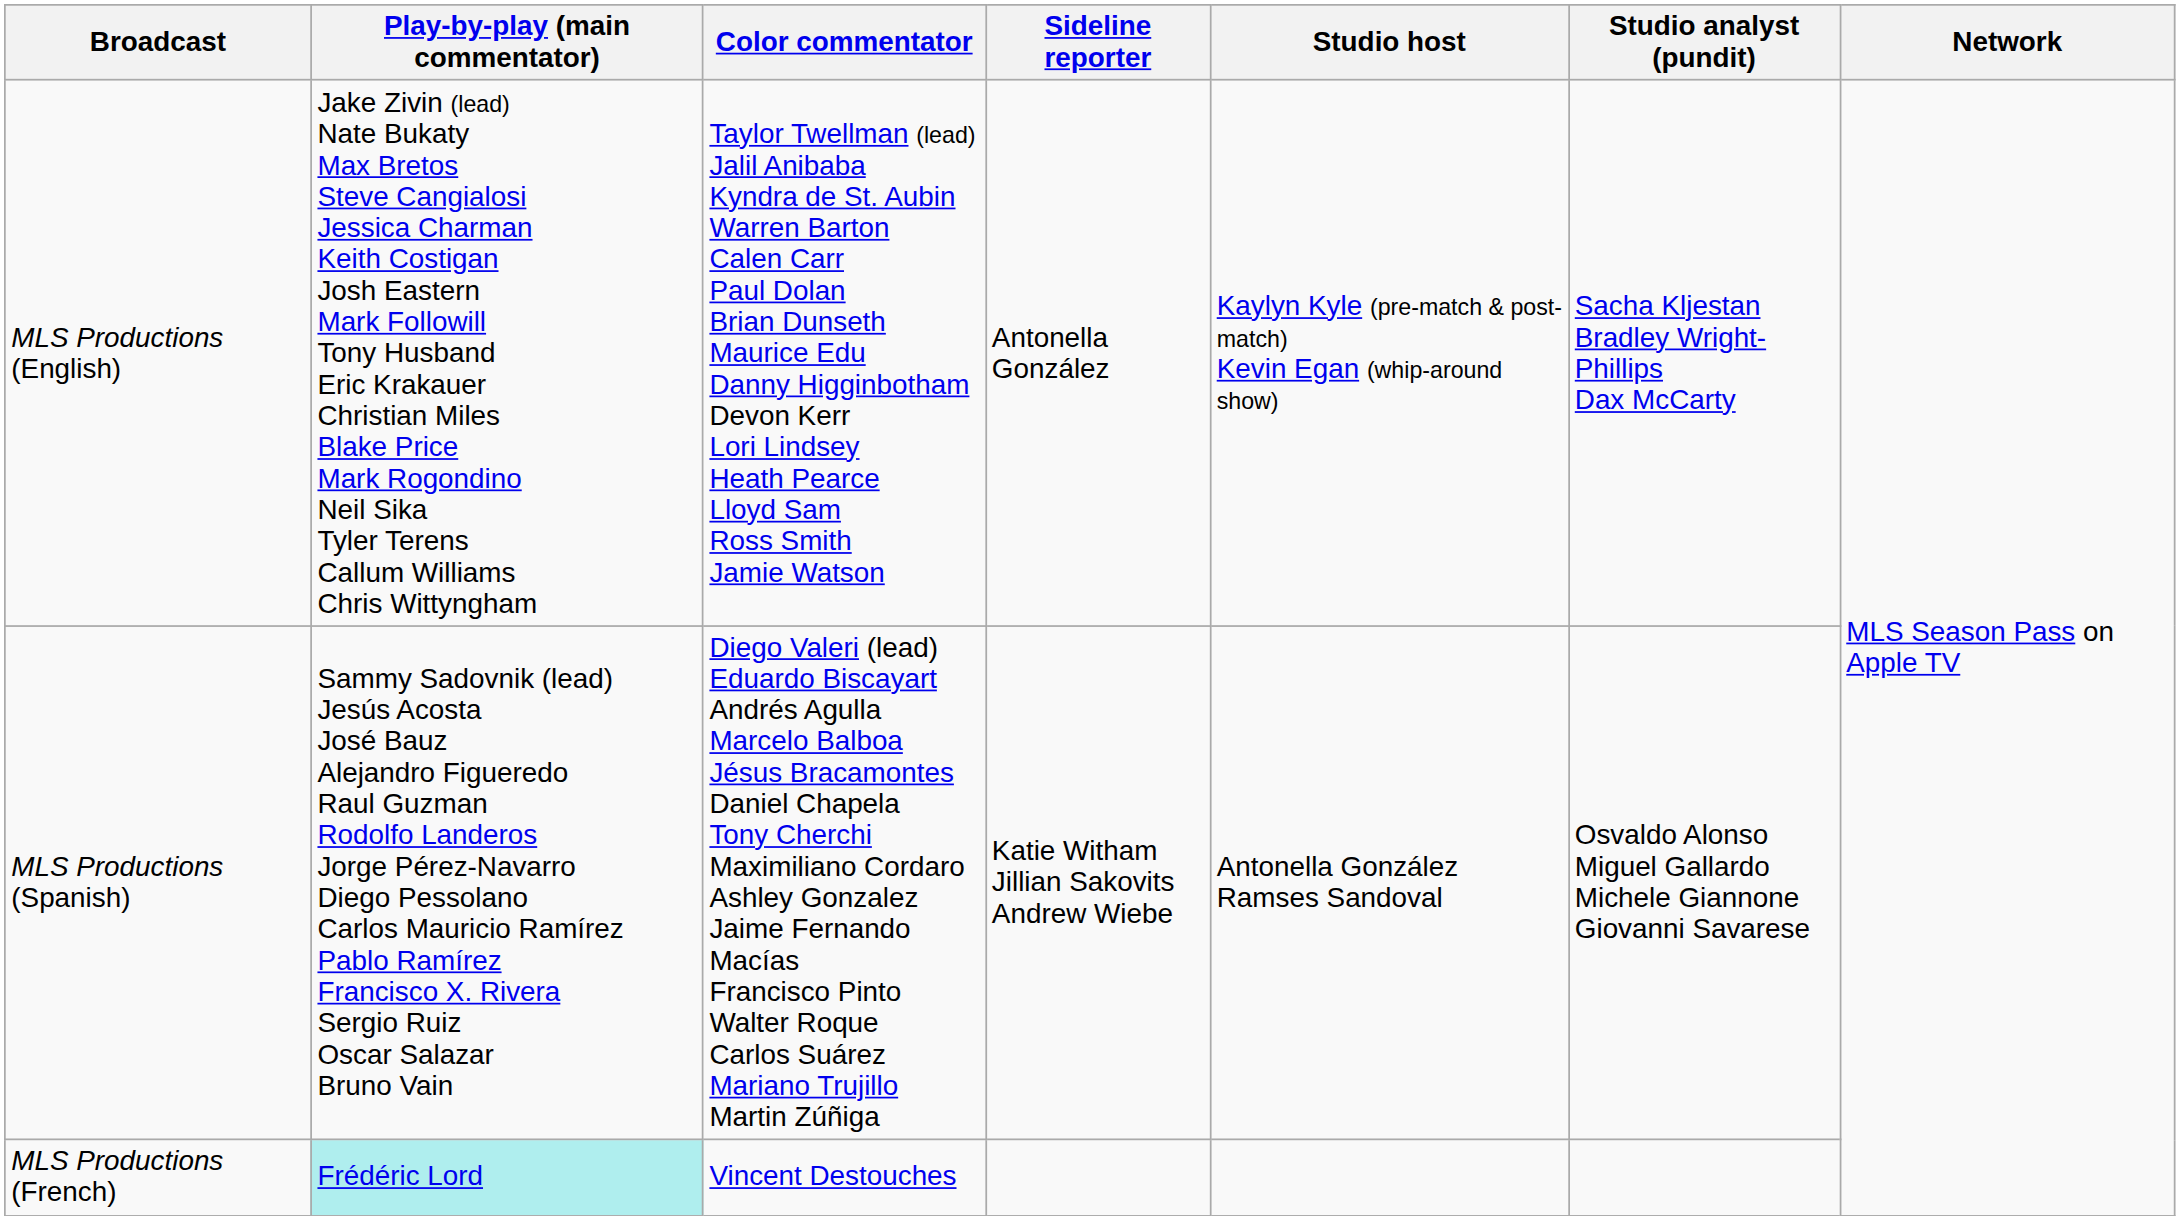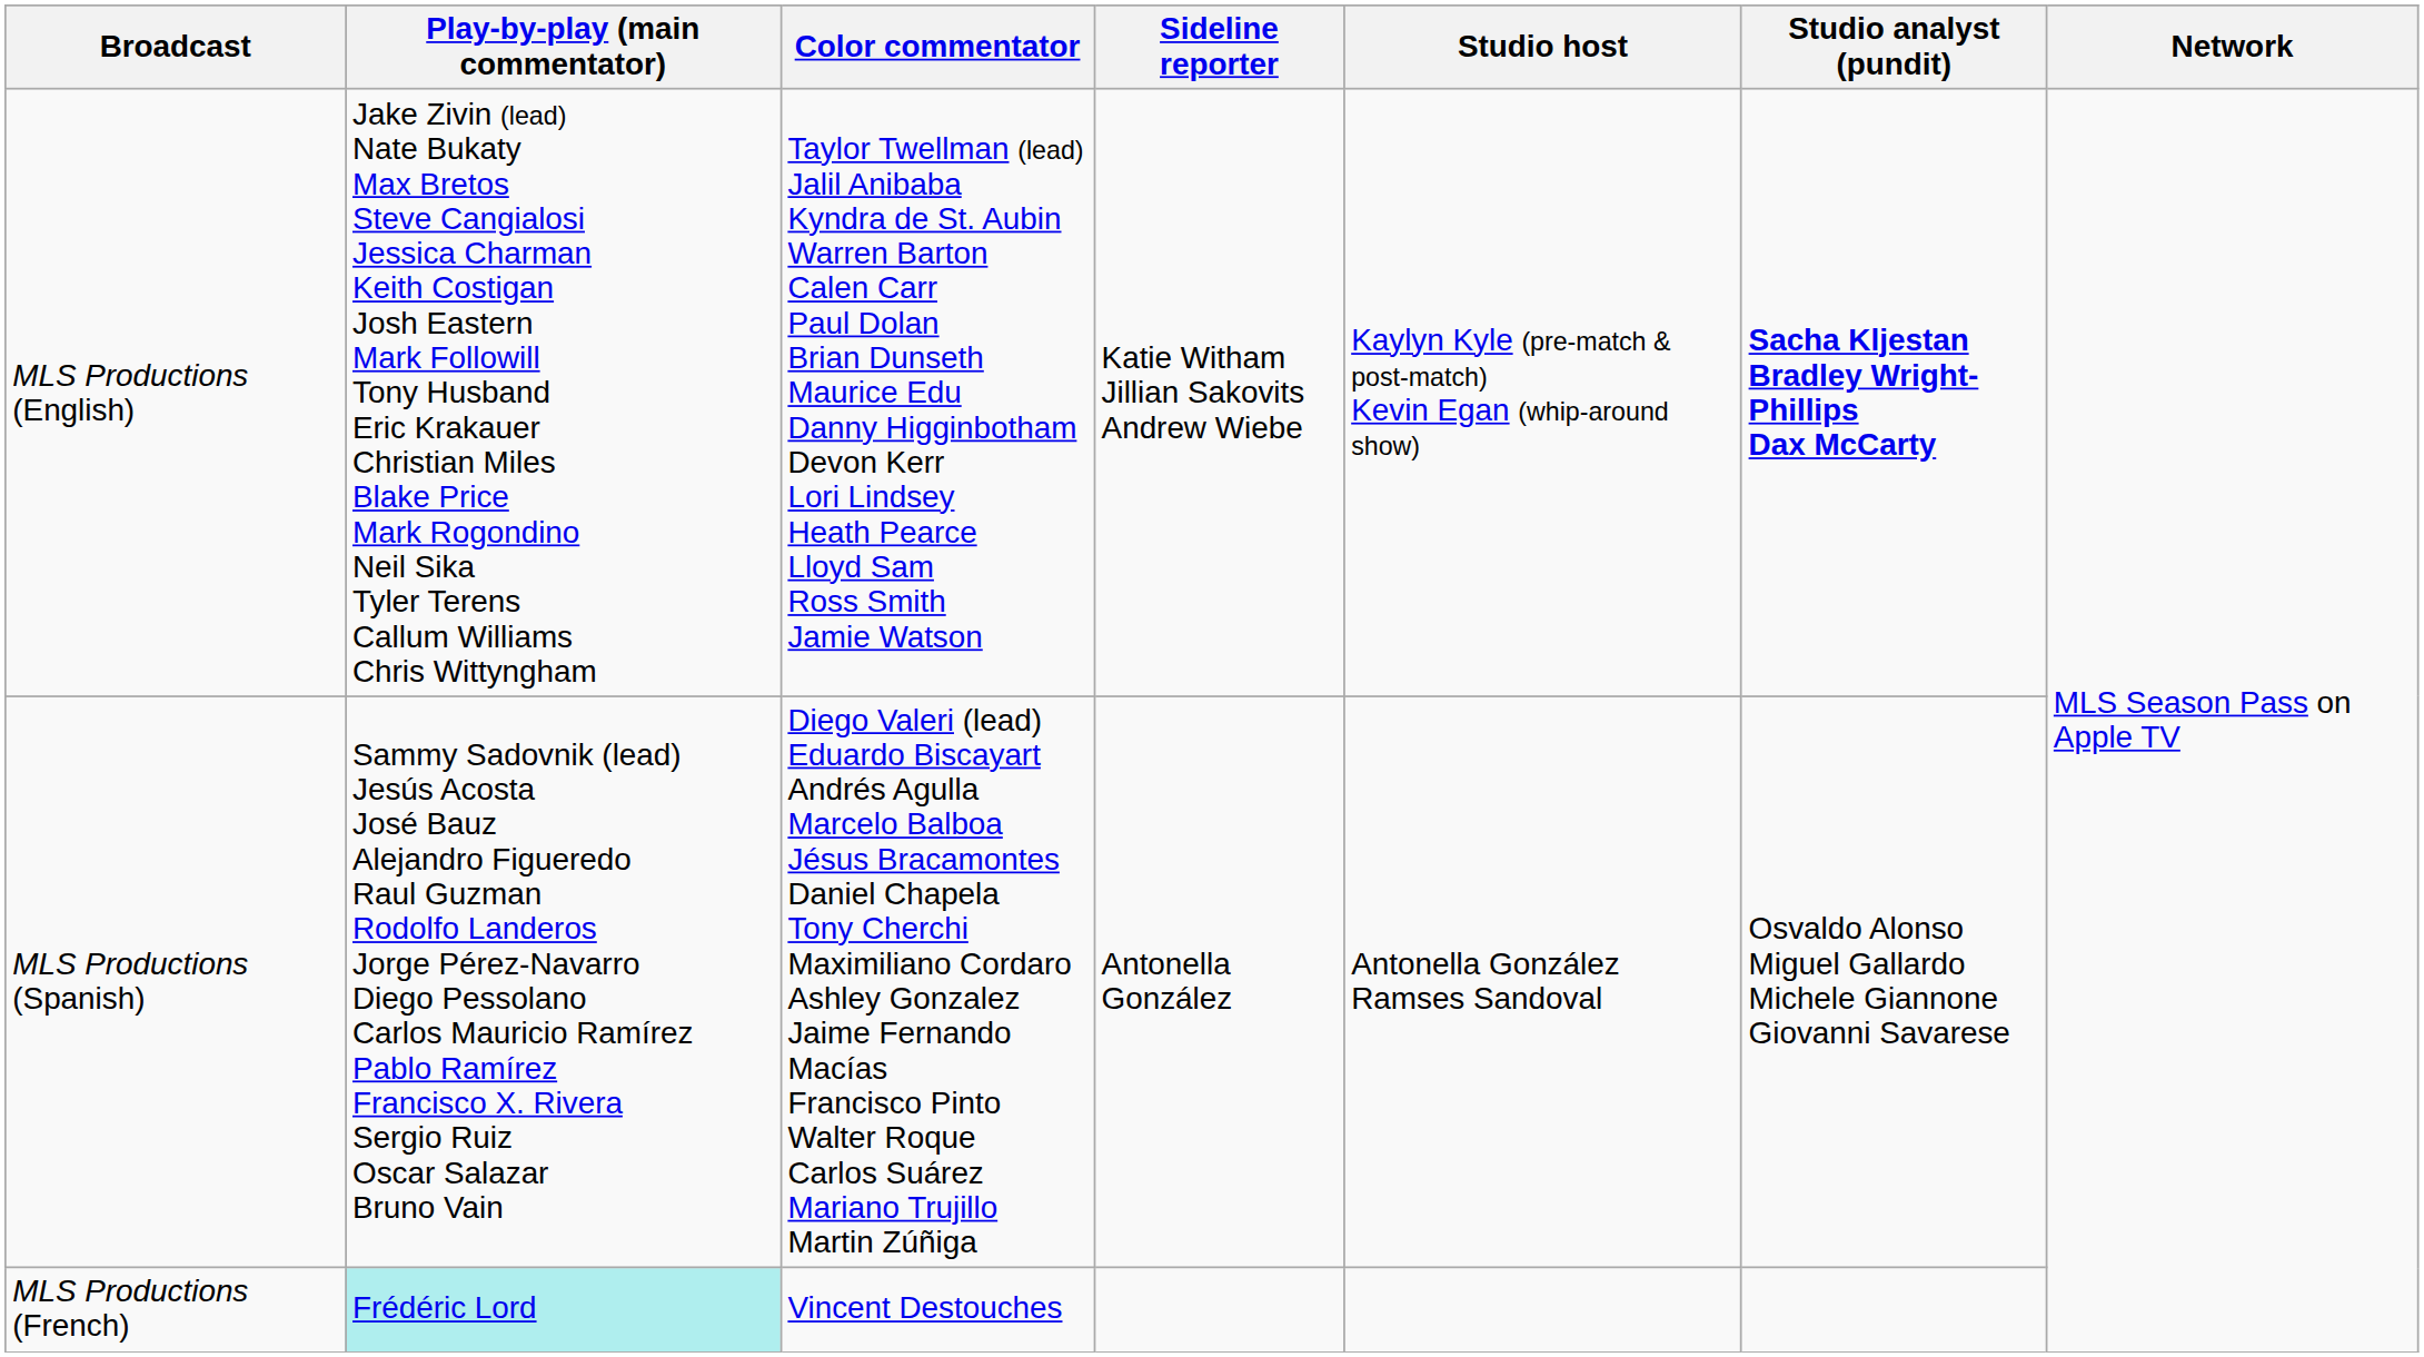MLS Productions (English) | Sideline reporter: Antonella González -> Katie Witham Jillian Sakovits Andrew Wiebe
MLS Productions (English) | Studio analyst (pundit): normal -> bold
MLS Productions (Spanish) | Sideline reporter: Katie Witham Jillian Sakovits Andrew Wiebe -> Antonella González
